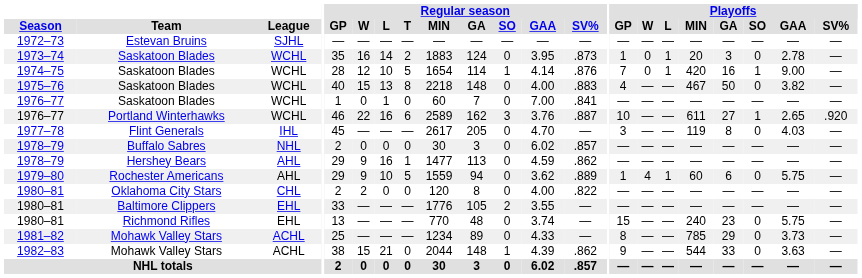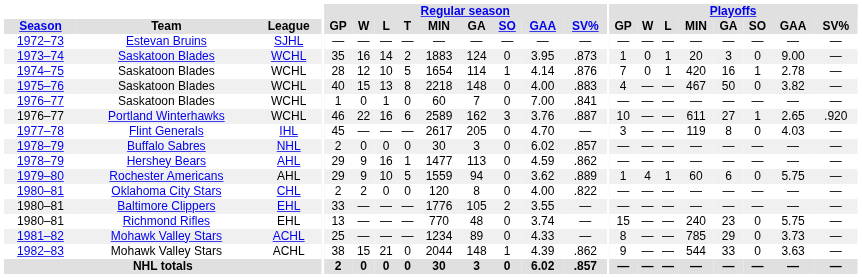1973–74 | Playoffs / GAA: 2.78 -> 9.00
1974–75 | Playoffs / GAA: 9.00 -> 2.78
